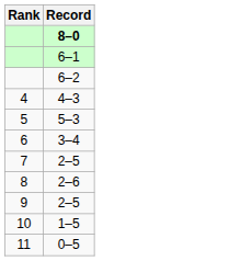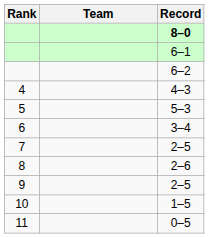+ column: Team
